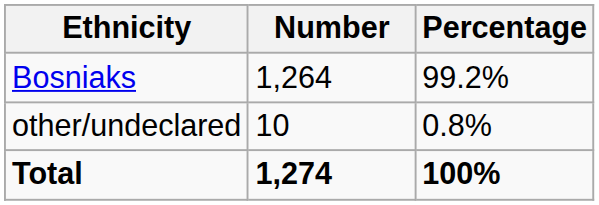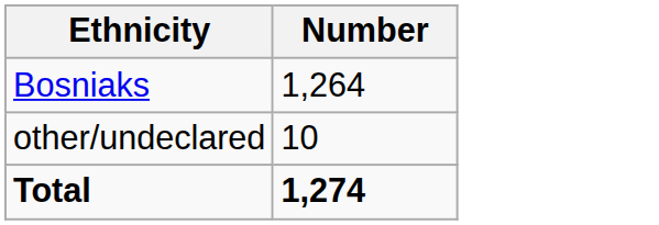- column: Percentage | 99.2% | 0.8% | 100%
